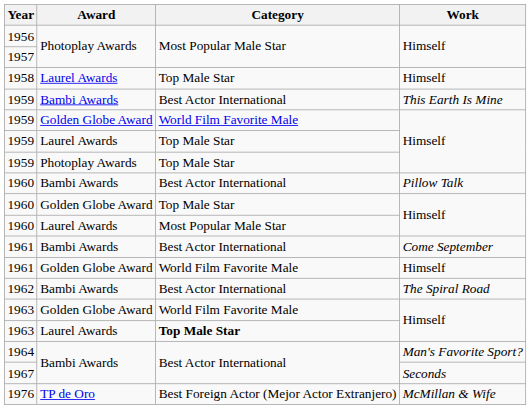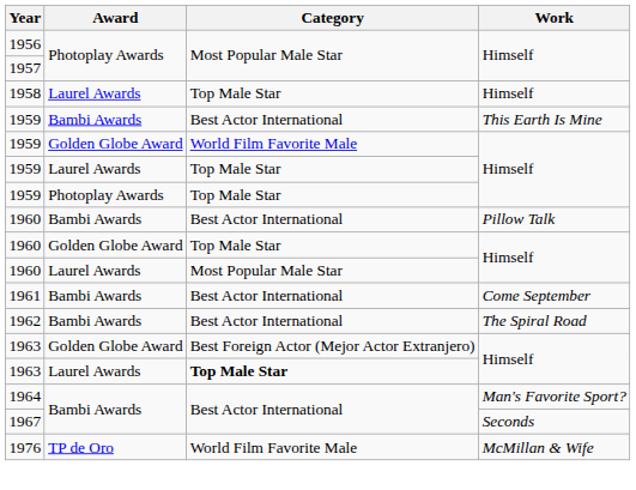- row: 1961 | Golden Globe Award | World Film Favorite Male | Himself
1963 / Golden Globe Award | Category: World Film Favorite Male -> Best Foreign Actor (Mejor Actor Extranjero)
1976 | Category: Best Foreign Actor (Mejor Actor Extranjero) -> World Film Favorite Male
